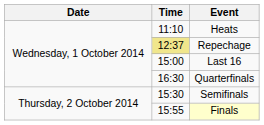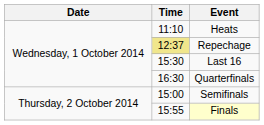Last 16 | Time: 15:00 -> 15:30
Semifinals | Time: 15:30 -> 15:00
